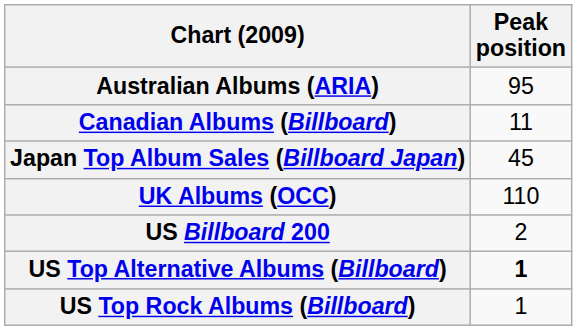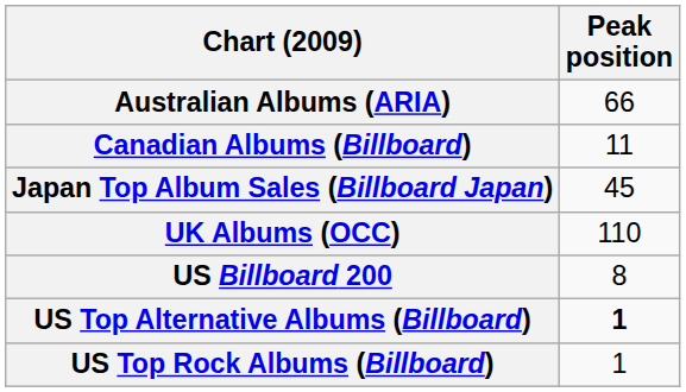Australian Albums (ARIA) | Peak position: 95 -> 66
US Billboard 200 | Peak position: 2 -> 8
